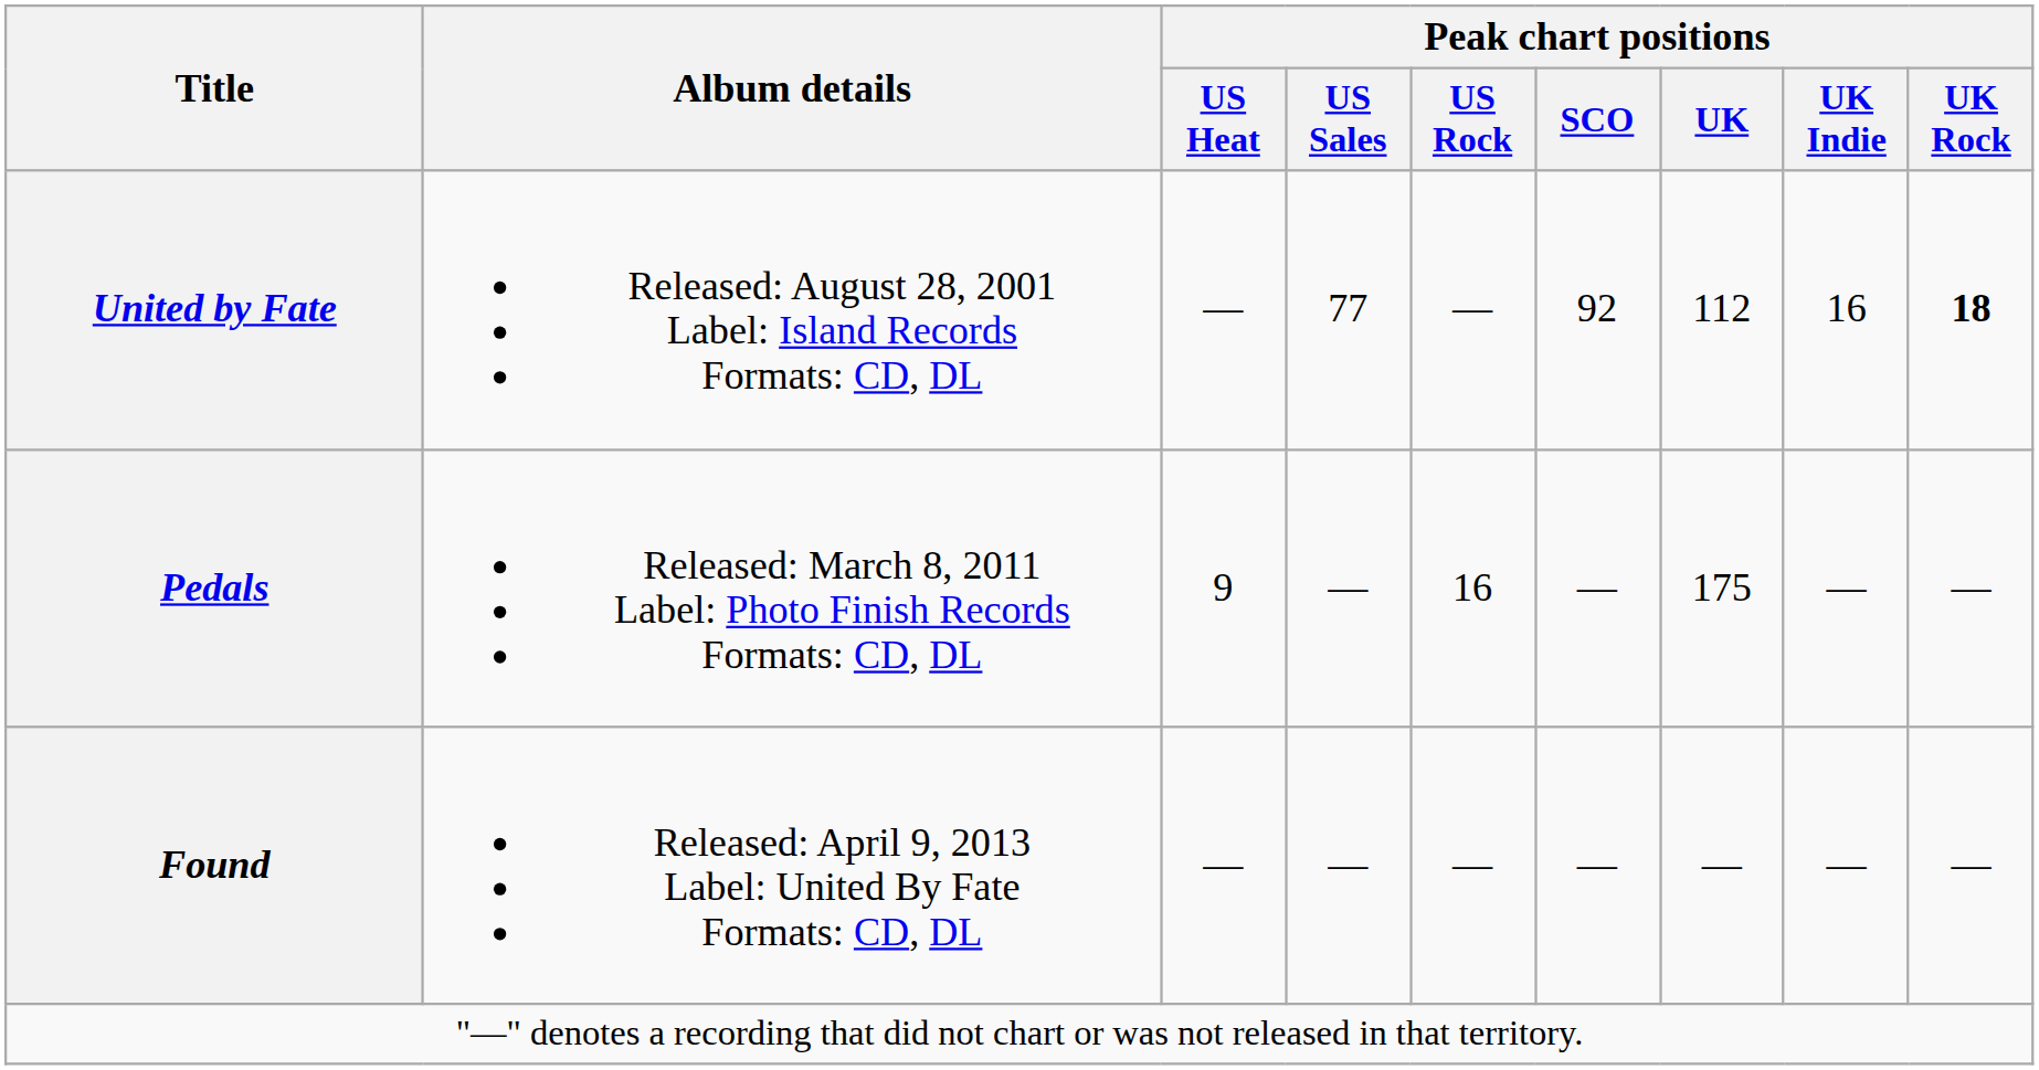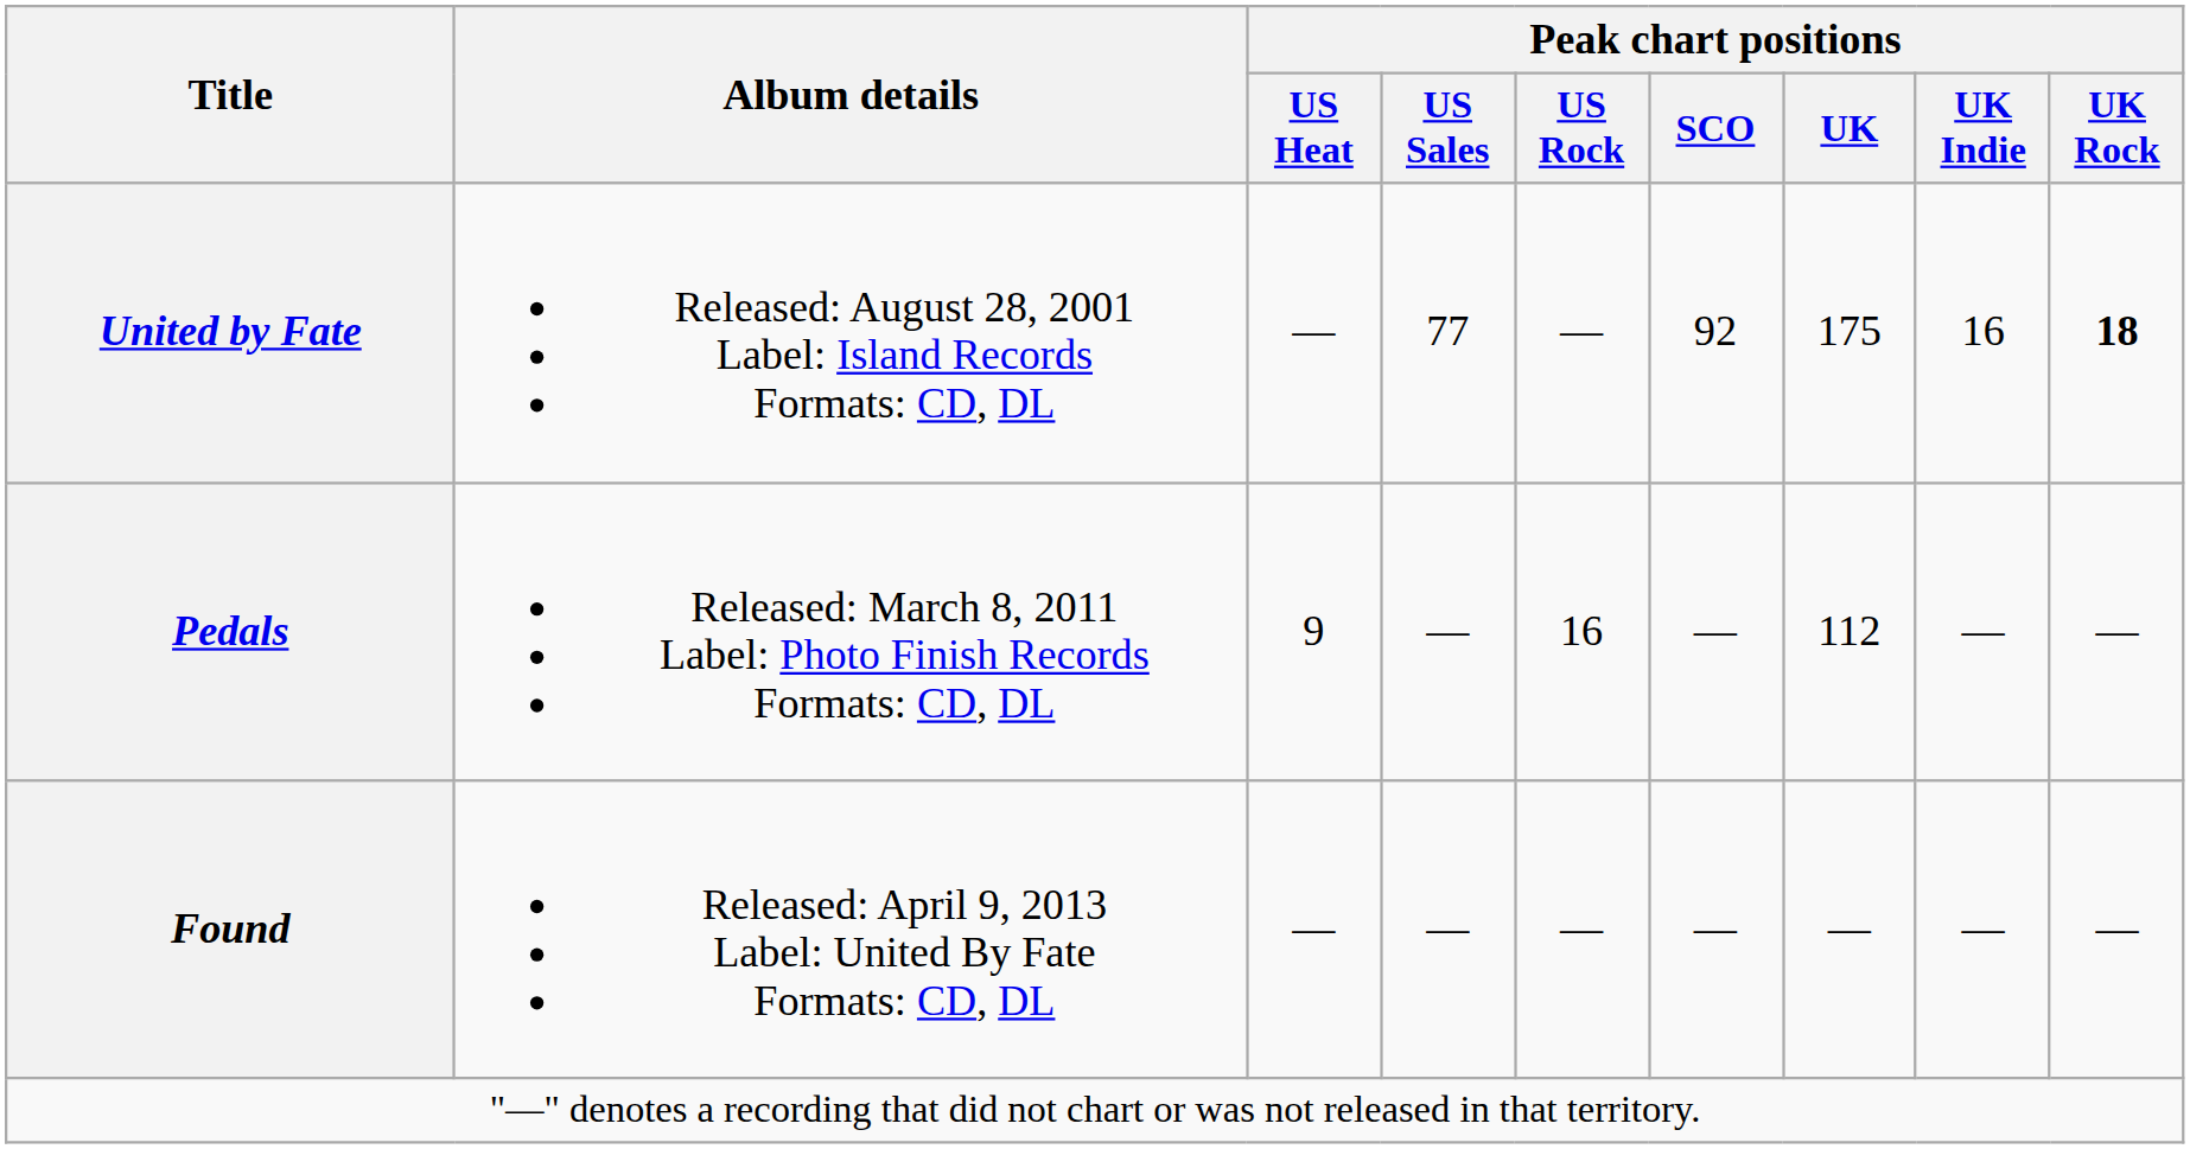United by Fate | Peak chart positions / UK: 112 -> 175
Pedals | Peak chart positions / UK: 175 -> 112
